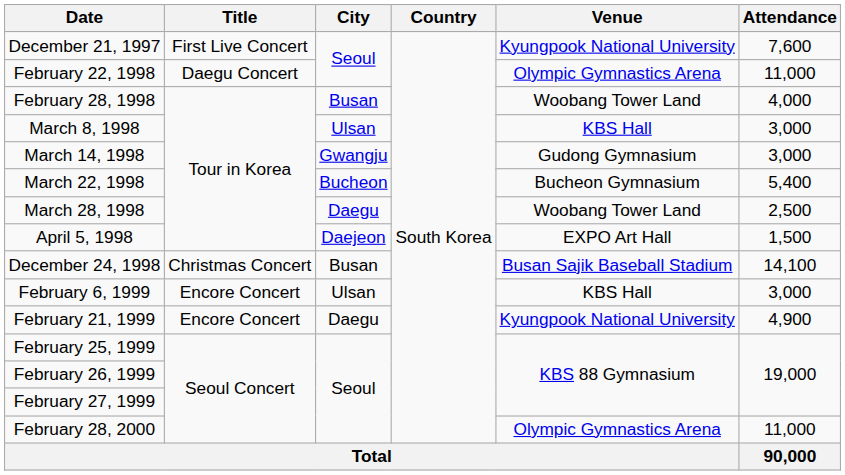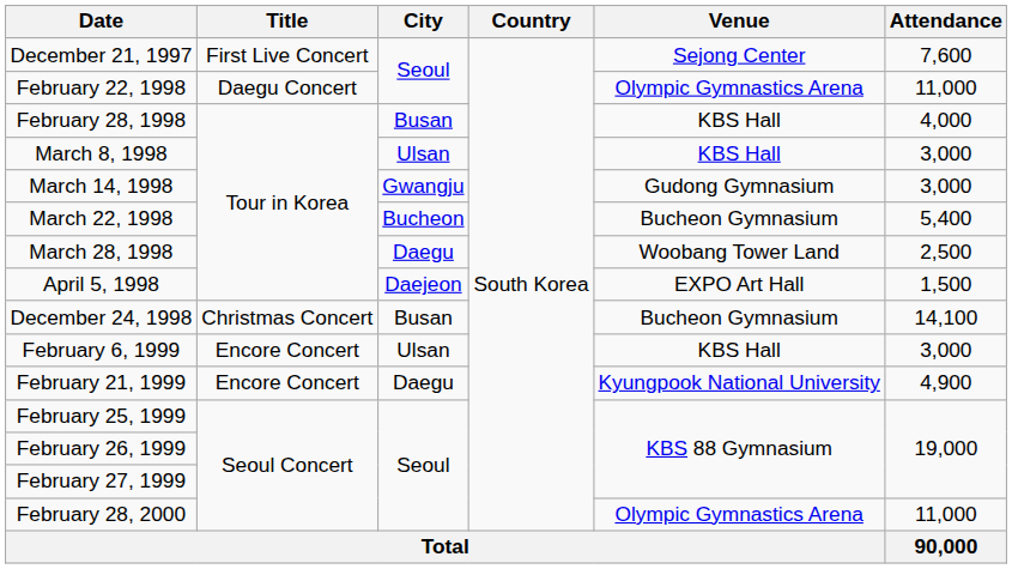December 21, 1997 | Venue: Kyungpook National University -> Sejong Center
February 28, 1998 | Venue: Woobang Tower Land -> KBS Hall
December 24, 1998 | Venue: Busan Sajik Baseball Stadium -> Bucheon Gymnasium
